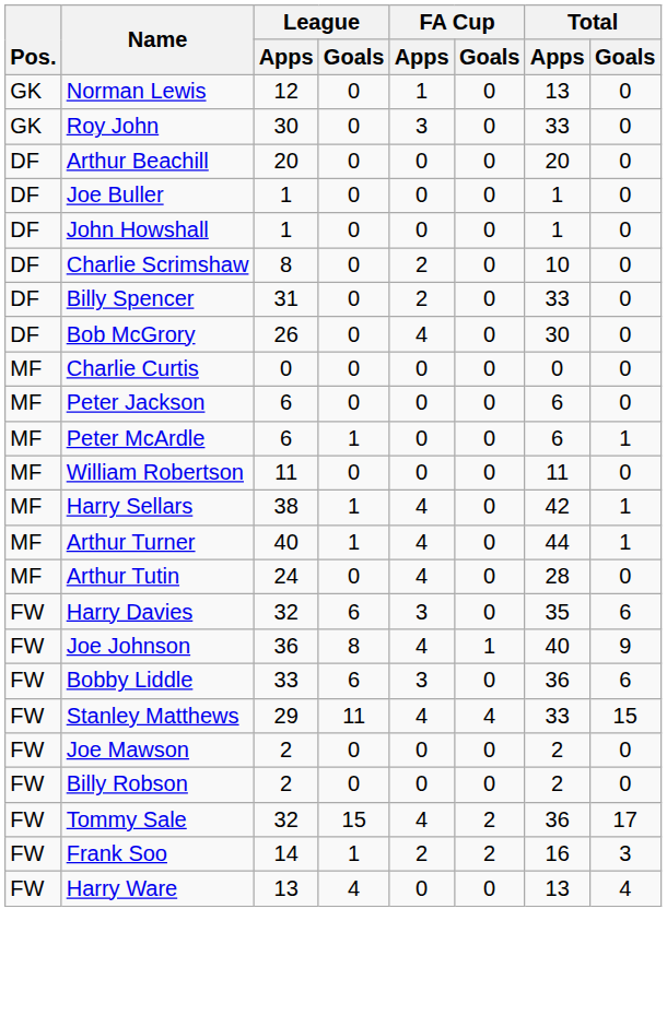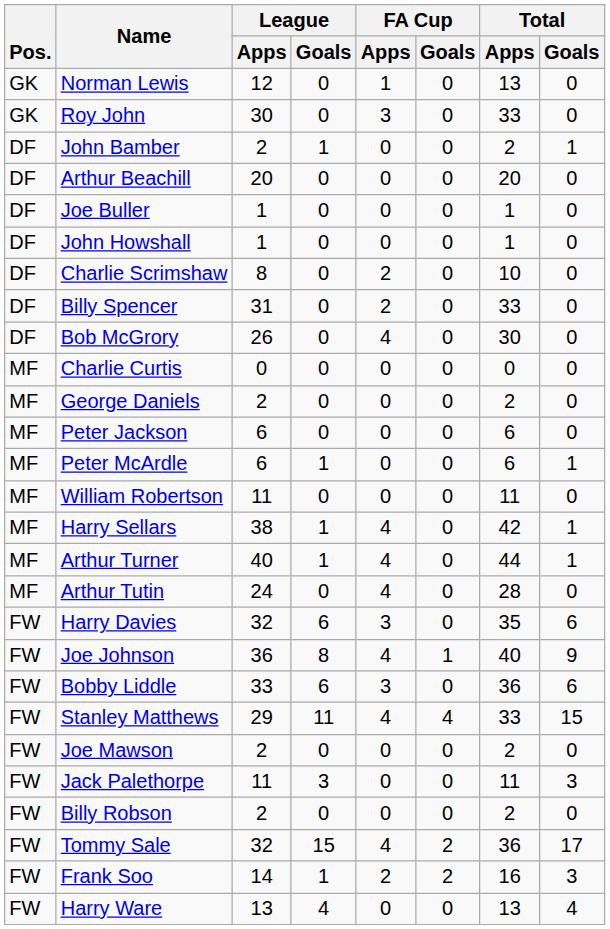+ row: DF | John Bamber | 2 | 1 | 0 | 0 | 2 | 1
+ row: MF | George Daniels | 2 | 0 | 0 | 0 | 2 | 0
+ row: FW | Jack Palethorpe | 11 | 3 | 0 | 0 | 11 | 3
